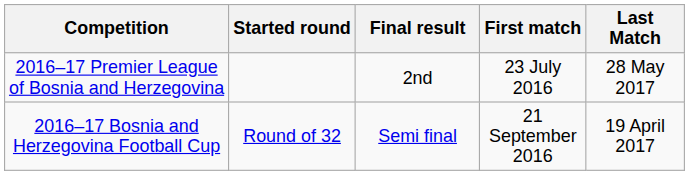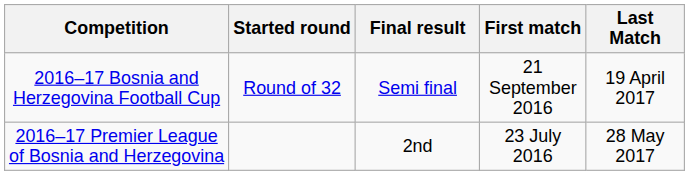rows swapped: 2016–17 Premier League of Bosnia and Herzegovina <-> 2016–17 Bosnia and Herzegovina Football Cup
